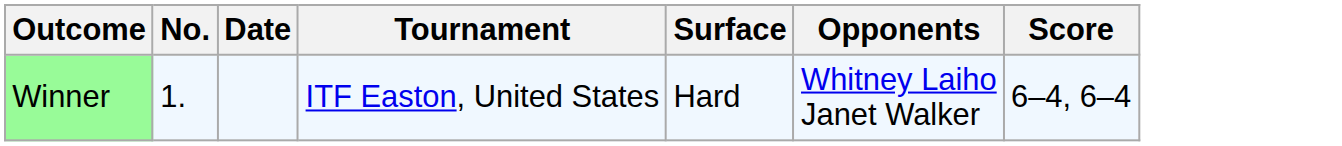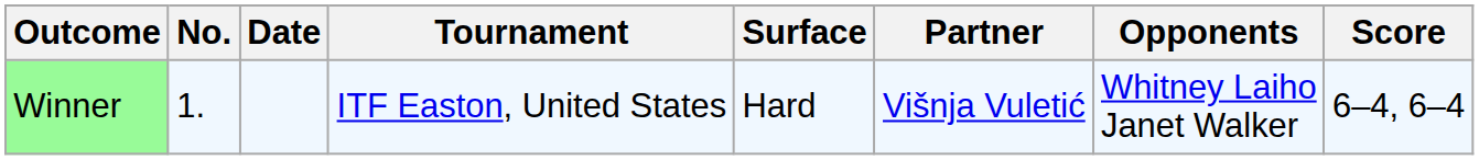+ column: Partner | Višnja Vuletić
